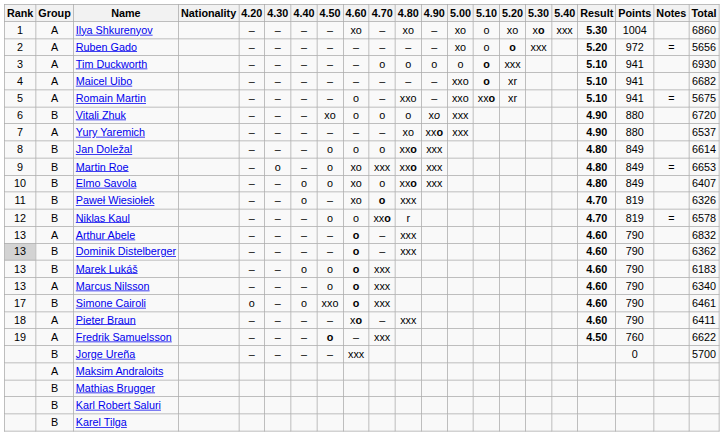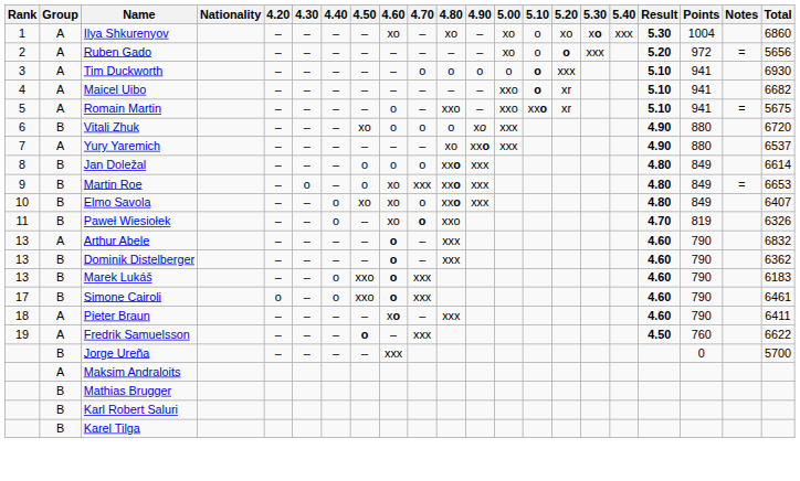Elmo Savola | 4.50: o -> xo
Paweł Wiesiołek | 4.80: xxx -> xxo
- row: 12 | B | Niklas Kaul | – | – | – | o | o | xxo | r | 4.70 | 819 | = | 6578
Dominik Distelberger | Rank: lightgrey background -> no background
Marek Lukáš | 4.50: o -> xxo
- row: 13 | A | Marcus Nilsson | – | – | – | o | o | xxx | 4.60 | 790 | 6340
